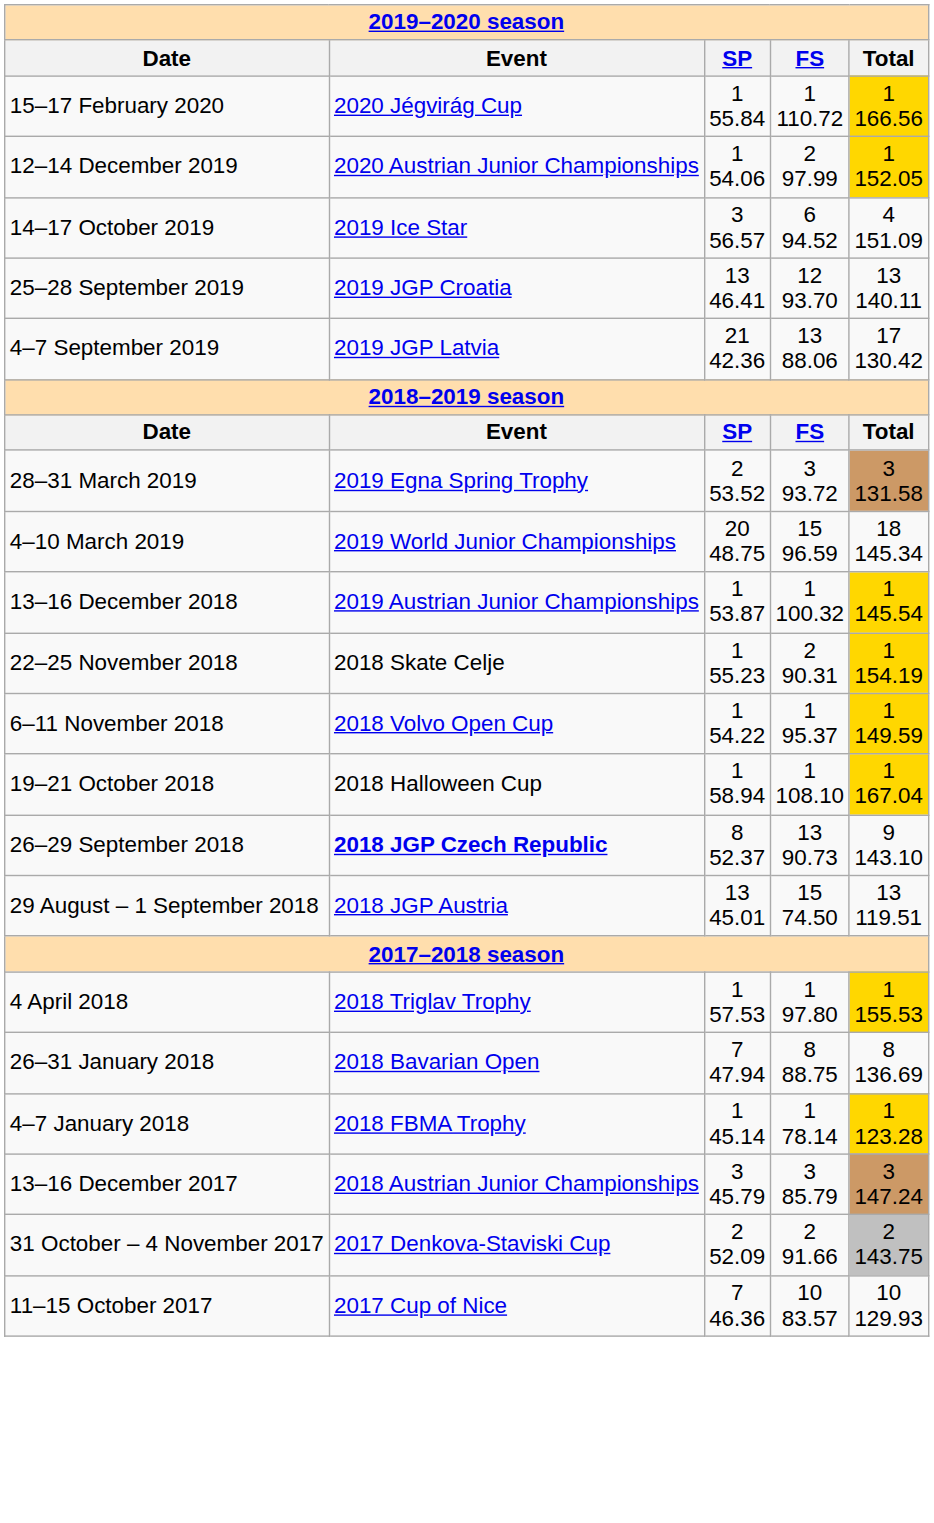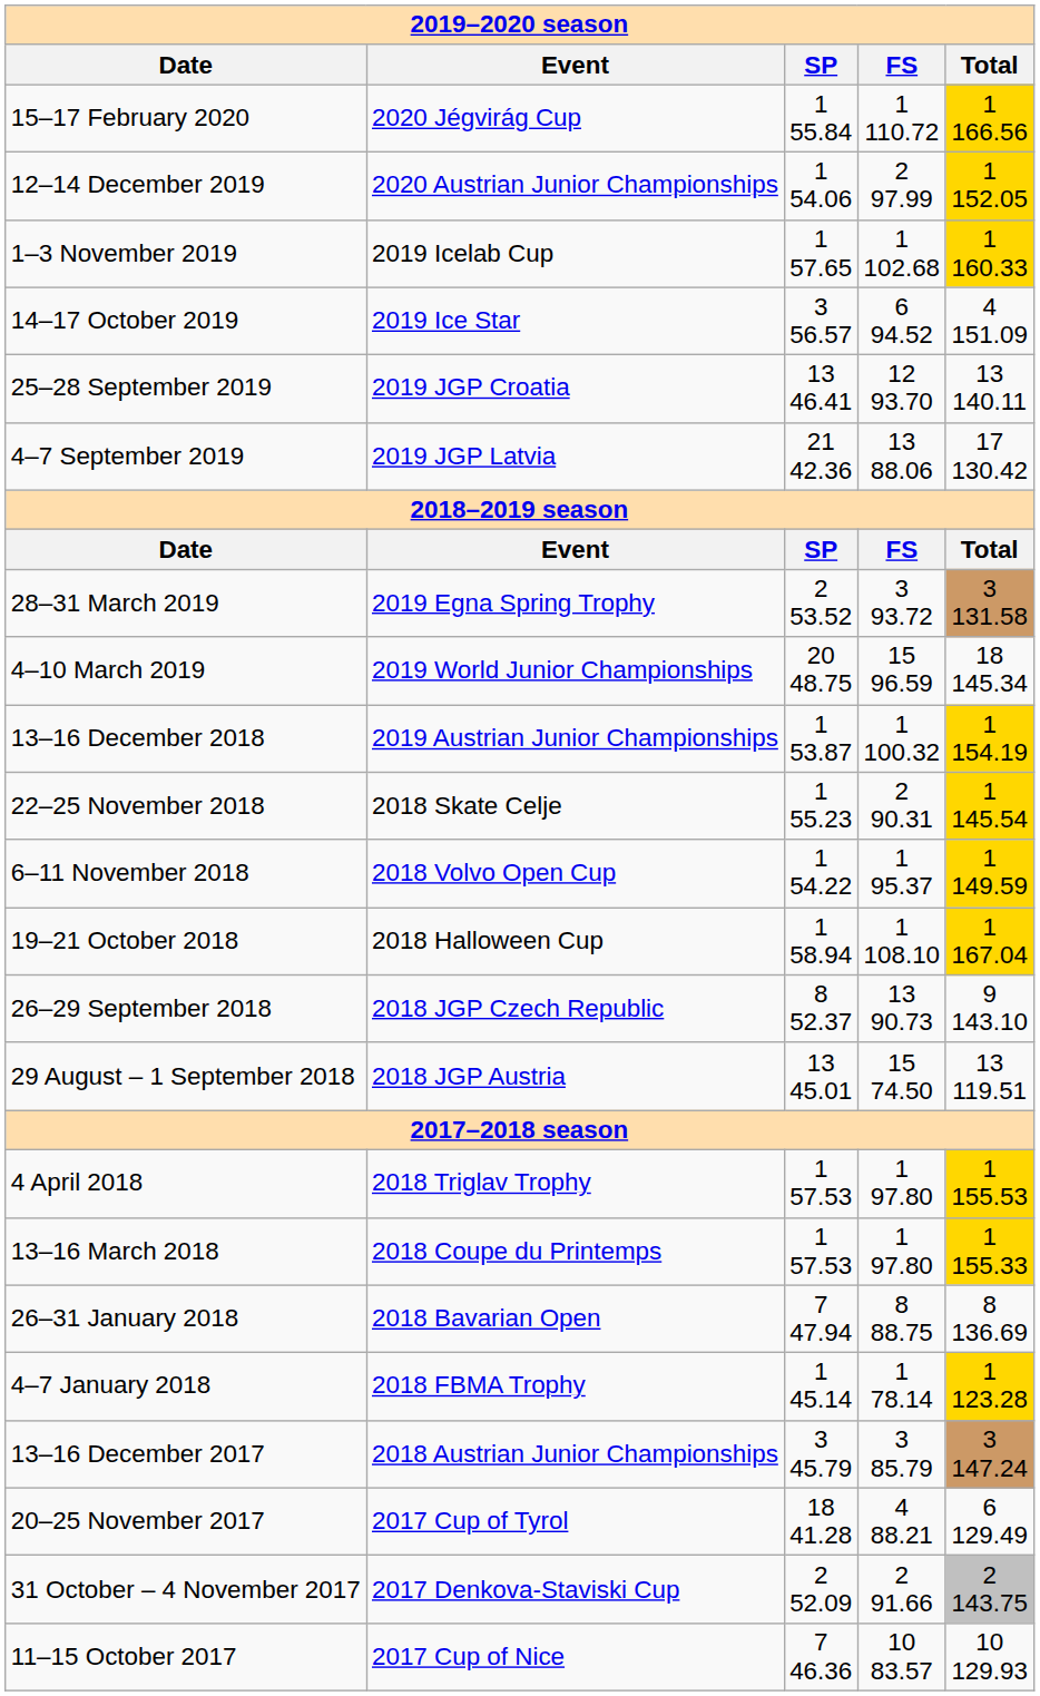+ row: 1–3 November 2019 | 2019 Icelab Cup | 1 57.65 | 1 102.68 | 1 160.33
13–16 December 2018 | column 5: 1 145.54 -> 1 154.19
22–25 November 2018 | column 5: 1 154.19 -> 1 145.54
26–29 September 2018 | column 2: bold -> normal
+ row: 13–16 March 2018 | 2018 Coupe du Printemps | 1 57.53 | 1 97.80 | 1 155.33
+ row: 20–25 November 2017 | 2017 Cup of Tyrol | 18 41.28 | 4 88.21 | 6 129.49
